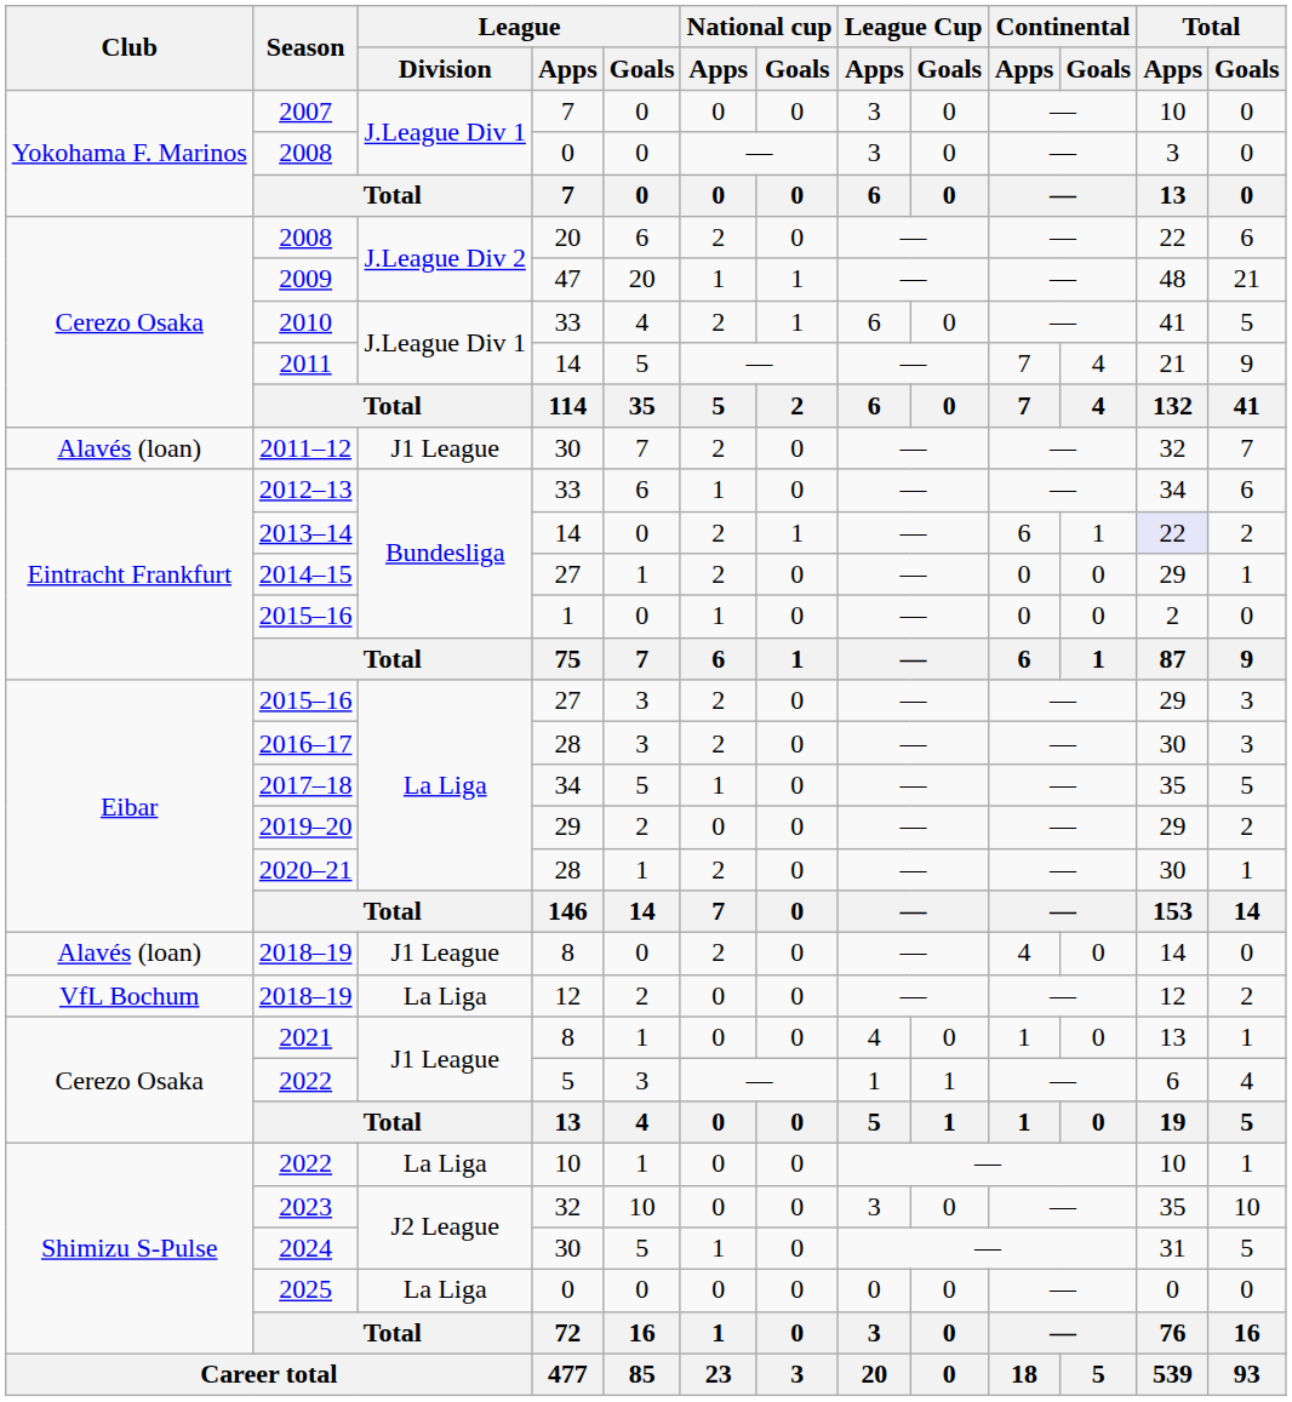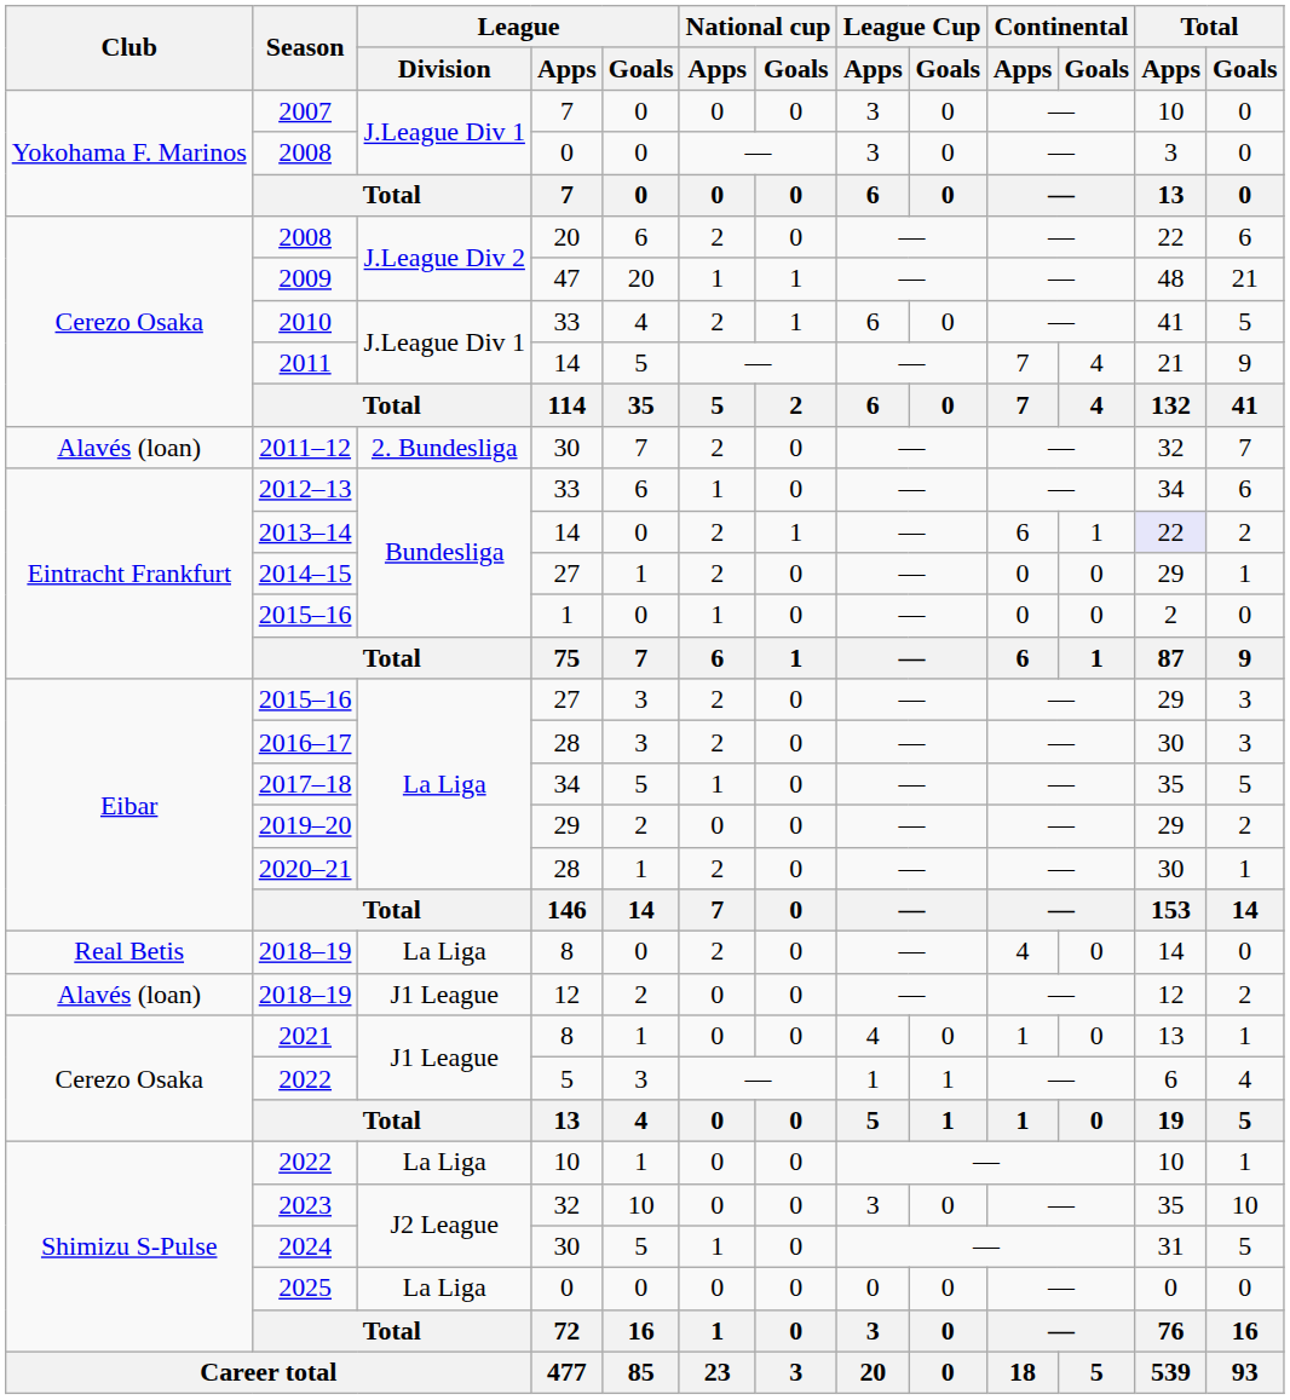2011–12 | League / Division: J1 League -> 2. Bundesliga
2018–19 / 8 | Club: Alavés (loan) -> Real Betis
2018–19 / 8 | League / Division: J1 League -> La Liga
2018–19 / 12 | Club: VfL Bochum -> Alavés (loan)
2018–19 / 12 | League / Division: La Liga -> J1 League
